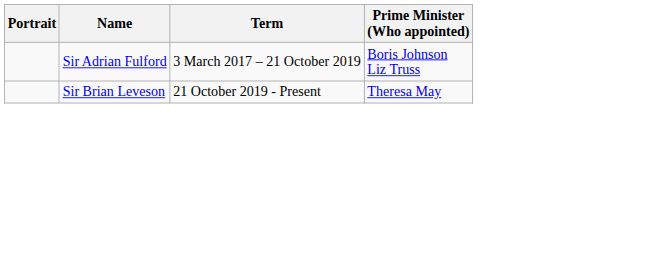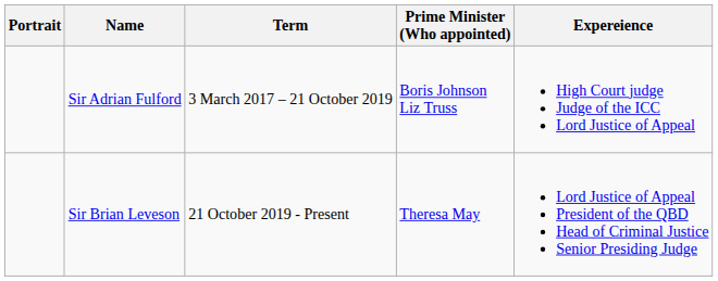+ column: Expereience | High Court judge Judge of the ICC Lord Justice of Appeal | Lord Justice of Appeal President of the QBD Head of Criminal Justice Senior Presiding Judge
